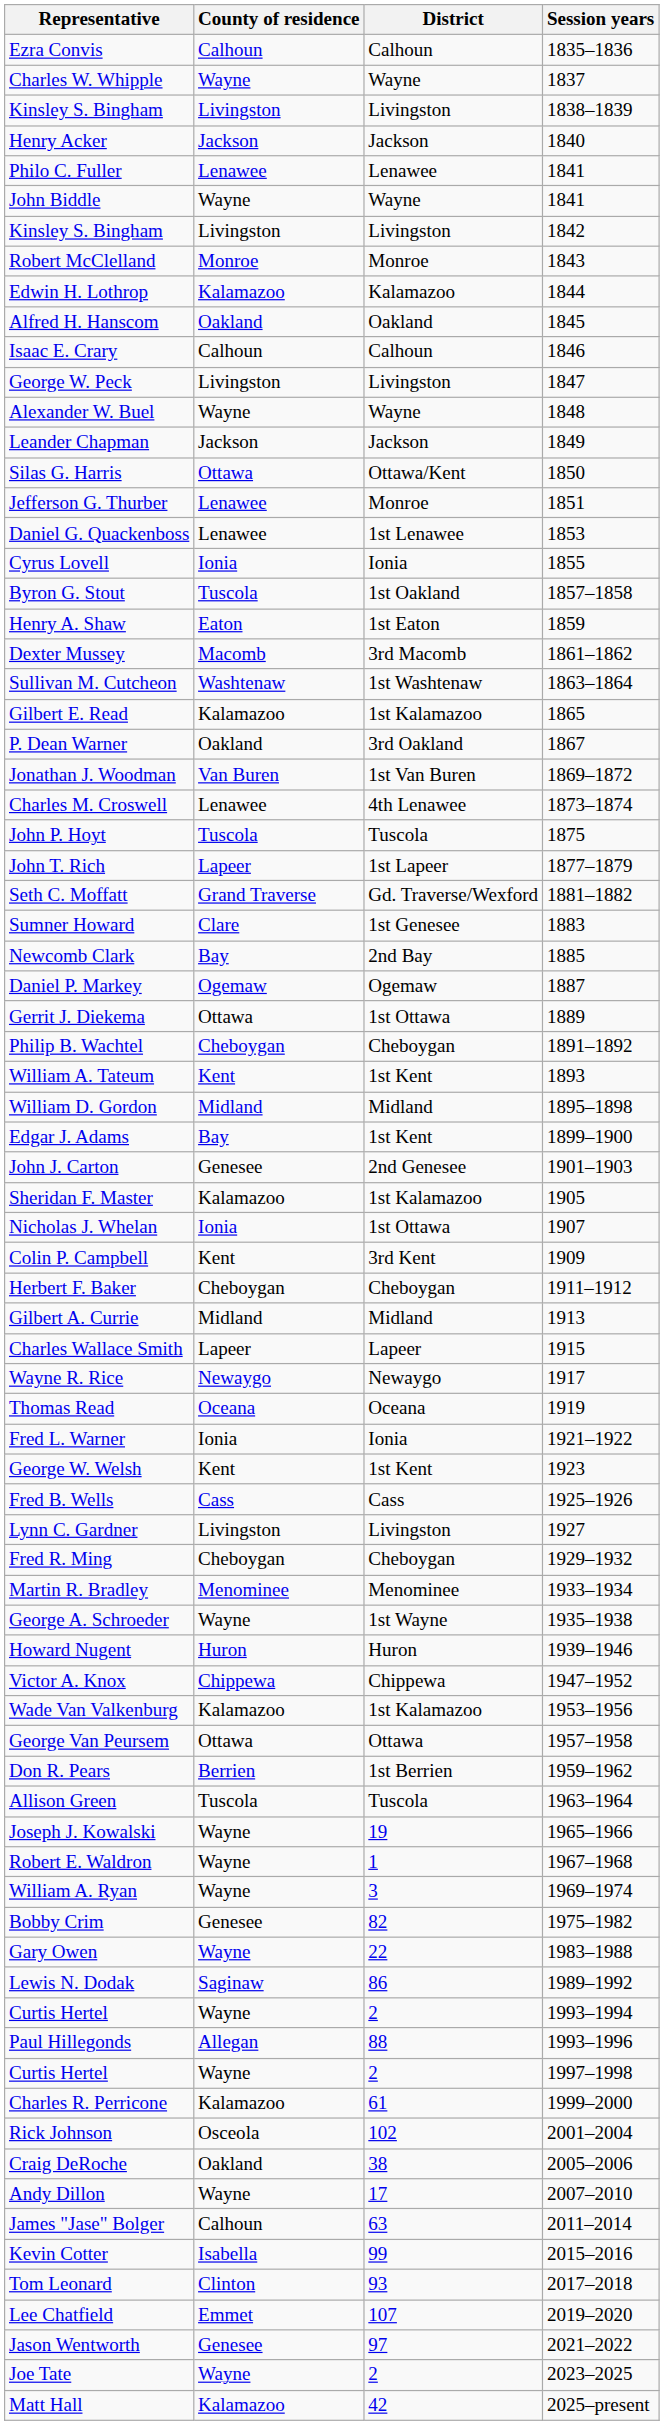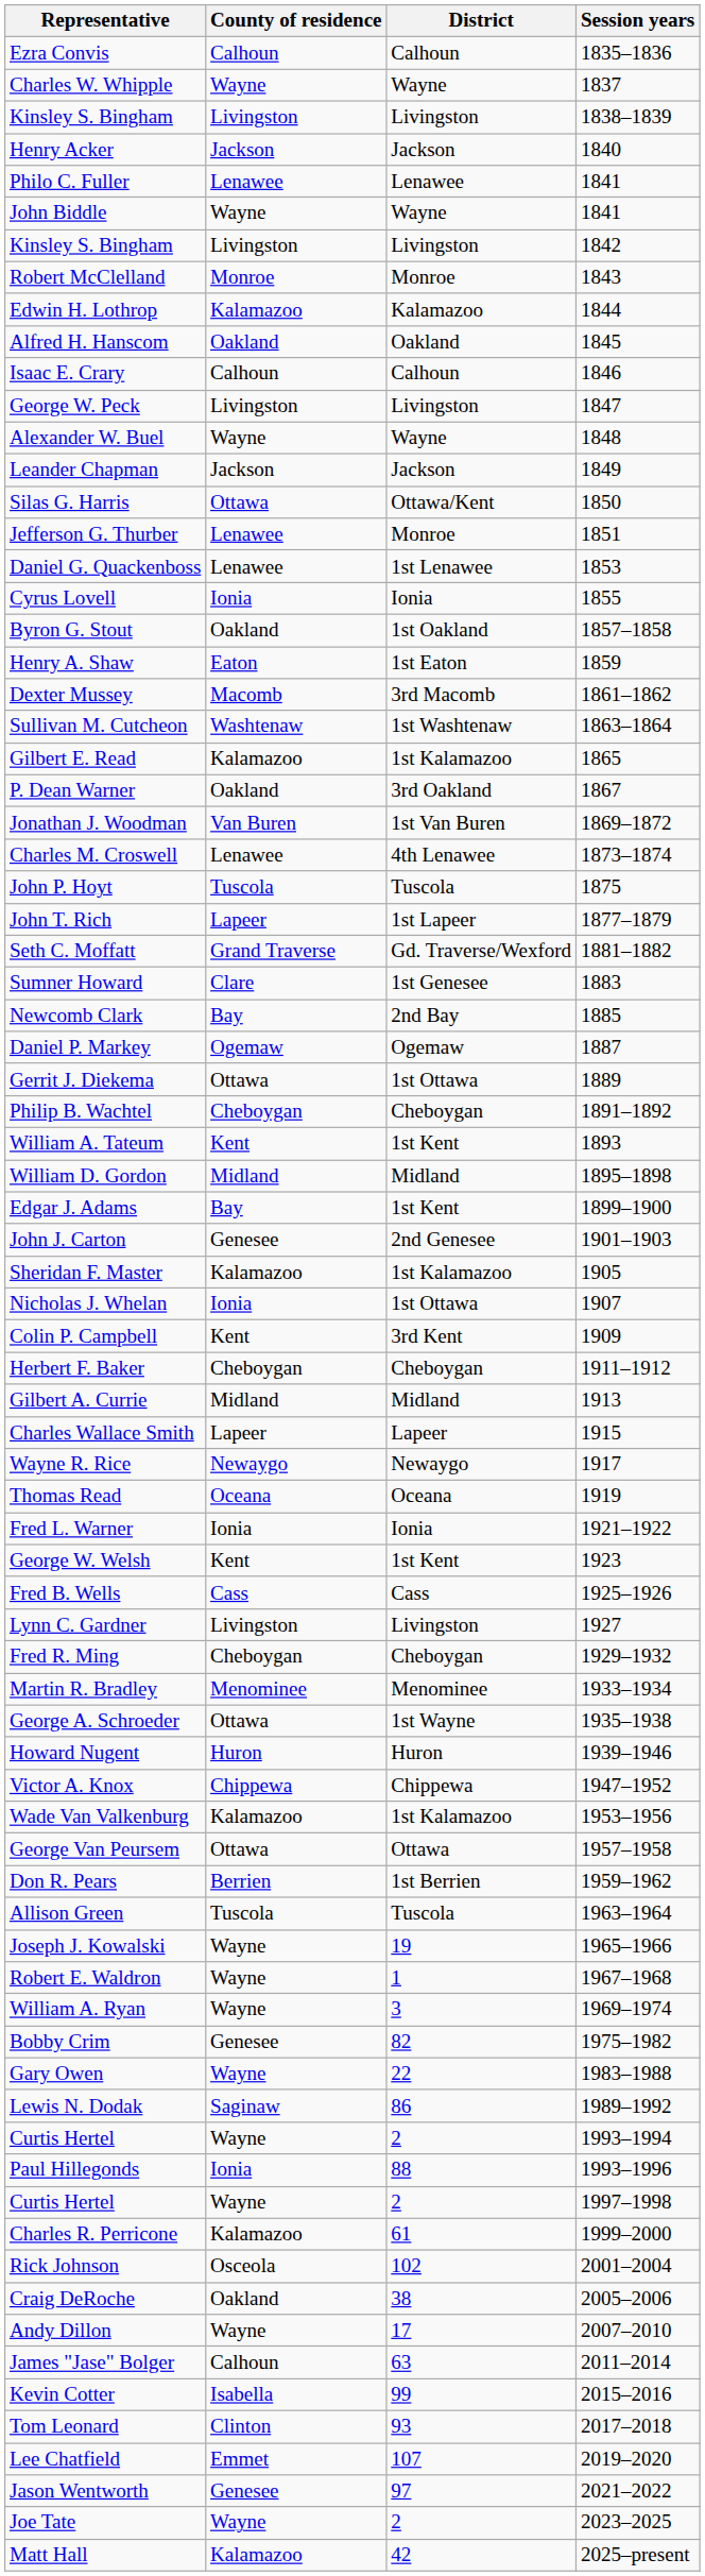Byron G. Stout | County of residence: Tuscola -> Oakland
George A. Schroeder | County of residence: Wayne -> Ottawa
Paul Hillegonds | County of residence: Allegan -> Ionia
